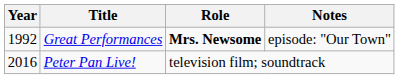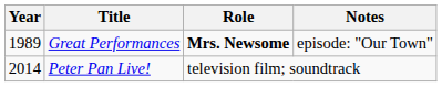Great Performances | Year: 1992 -> 1989
Peter Pan Live! | Year: 2016 -> 2014
